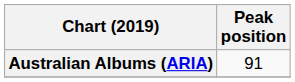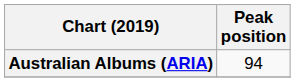Australian Albums (ARIA) | Peak position: 91 -> 94
